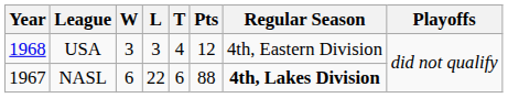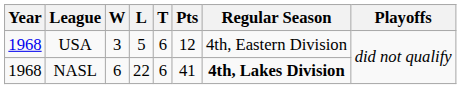USA | L: 3 -> 5
USA | T: 4 -> 6
NASL | Year: 1967 -> 1968
NASL | Pts: 88 -> 41
